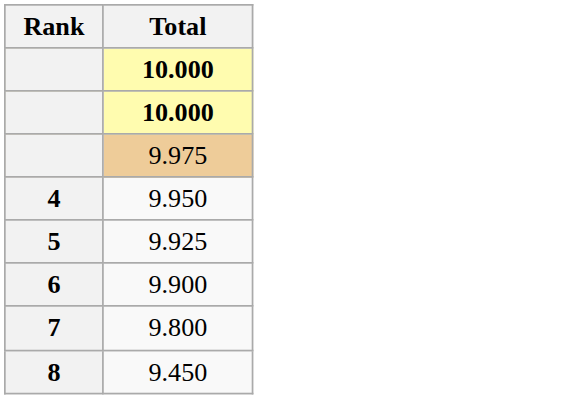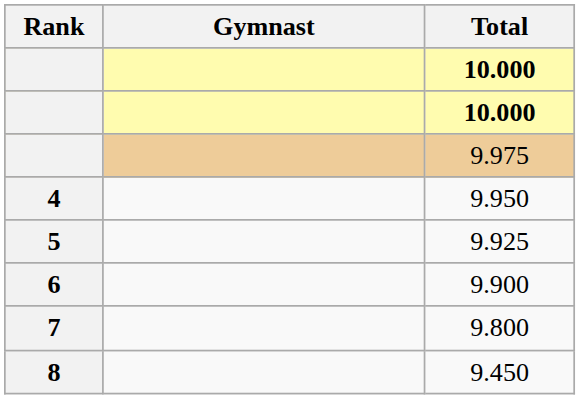+ column: Gymnast
